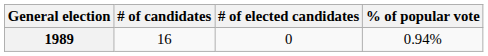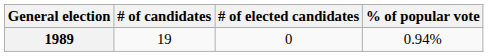1989 | # of candidates: 16 -> 19
